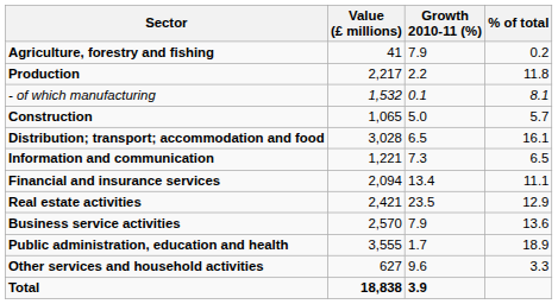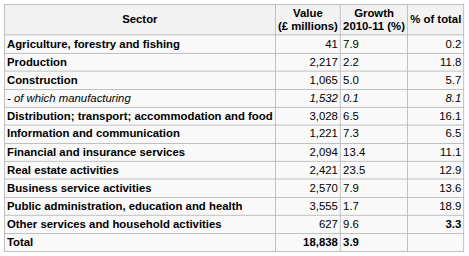rows swapped: - of which manufacturing <-> Construction
Other services and household activities | % of total: normal -> bold
